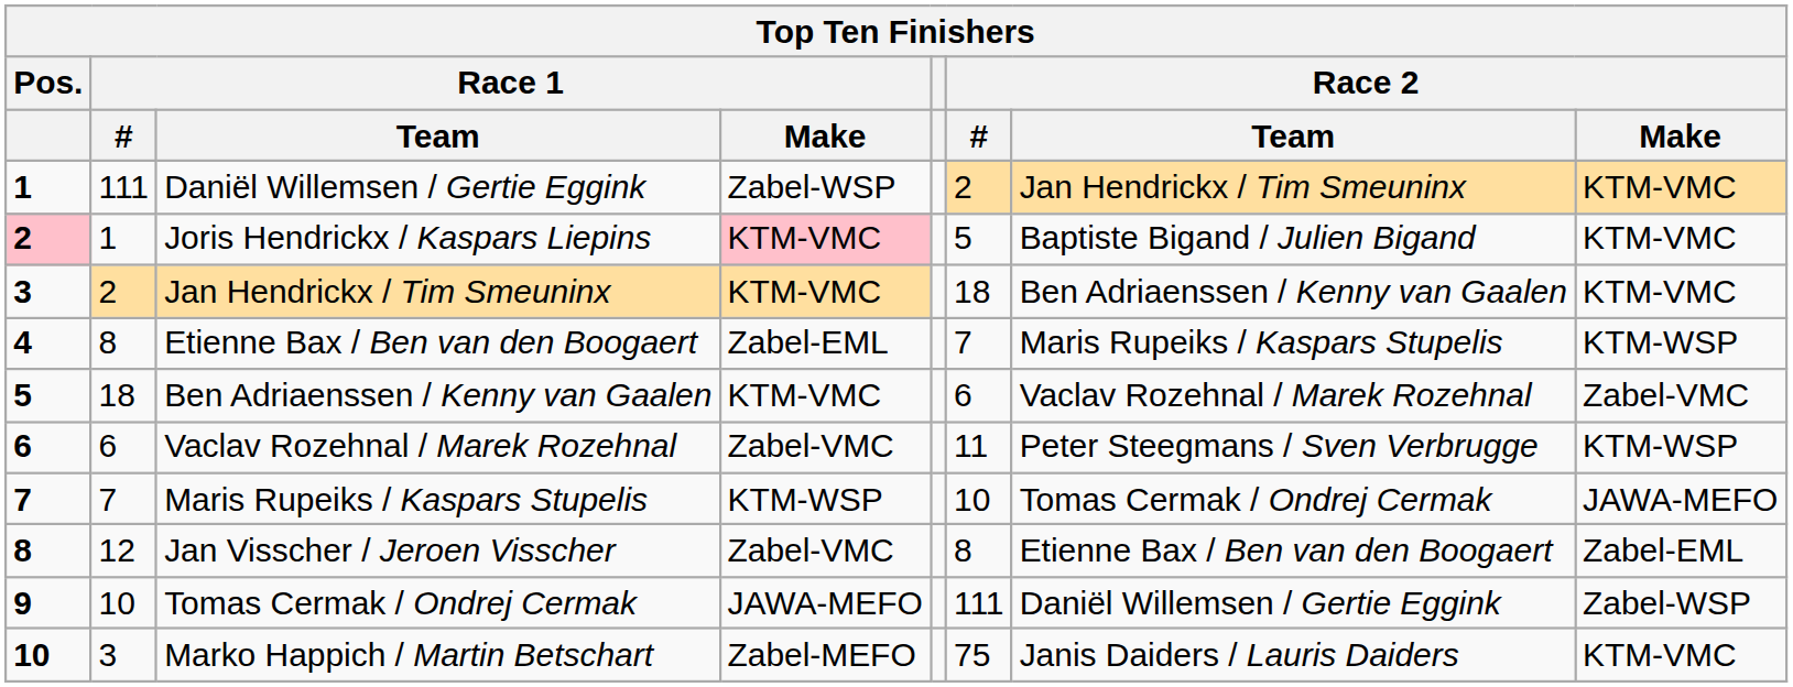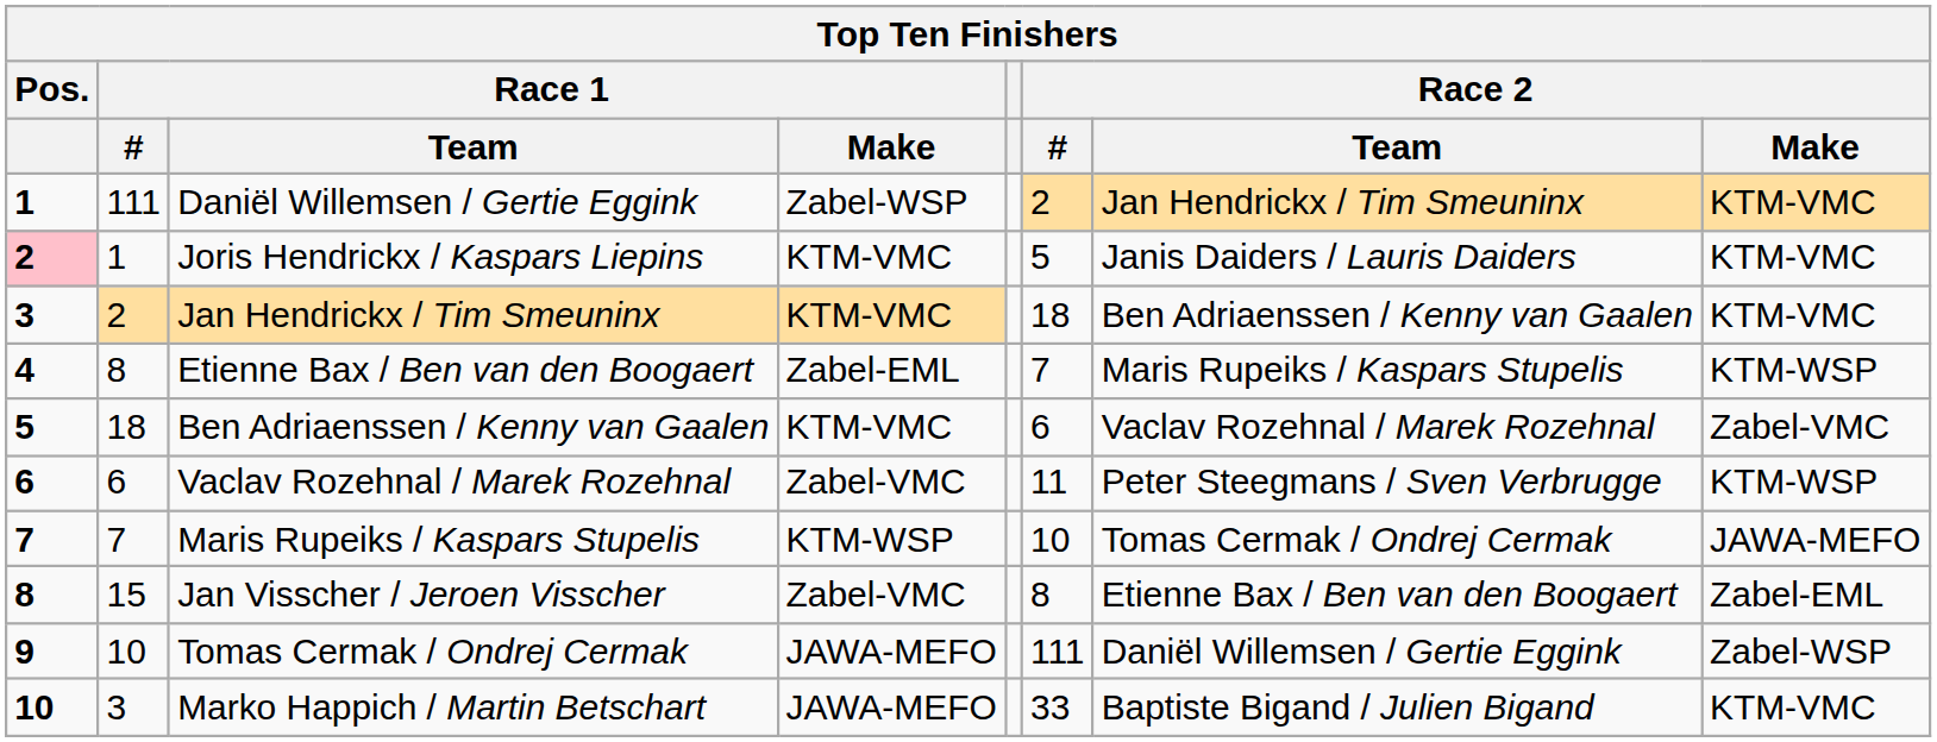Joris Hendrickx / Kaspars Liepins | Race 1 / Make: pink background -> no background
Joris Hendrickx / Kaspars Liepins | Race 2 / Team: Baptiste Bigand / Julien Bigand -> Janis Daiders / Lauris Daiders
Jan Visscher / Jeroen Visscher | Race 1 / #: 12 -> 15
Marko Happich / Martin Betschart | Race 1 / Make: Zabel-MEFO -> JAWA-MEFO
Marko Happich / Martin Betschart | Race 2 / #: 75 -> 33
Marko Happich / Martin Betschart | Race 2 / Team: Janis Daiders / Lauris Daiders -> Baptiste Bigand / Julien Bigand
